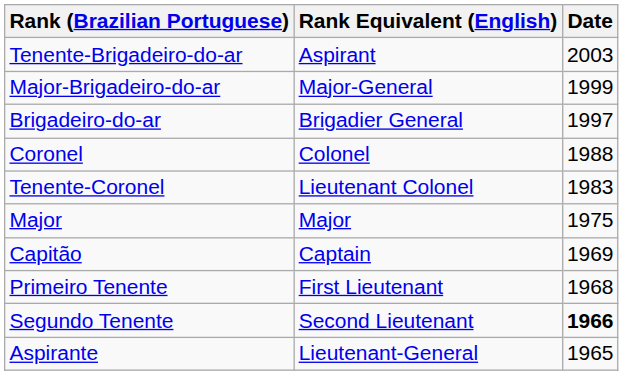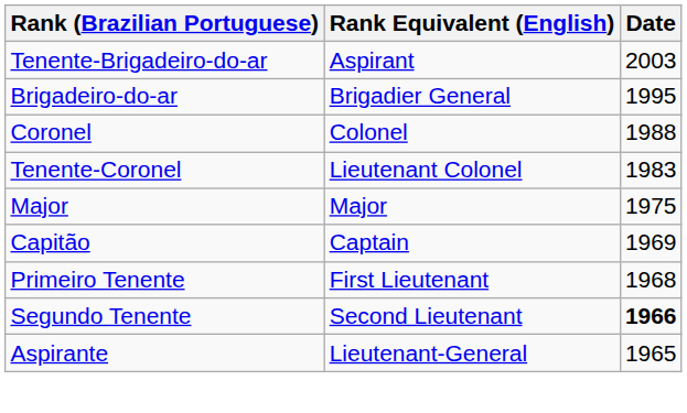- row: Major-Brigadeiro-do-ar | Major-General | 1999
Brigadeiro-do-ar | Date: 1997 -> 1995
